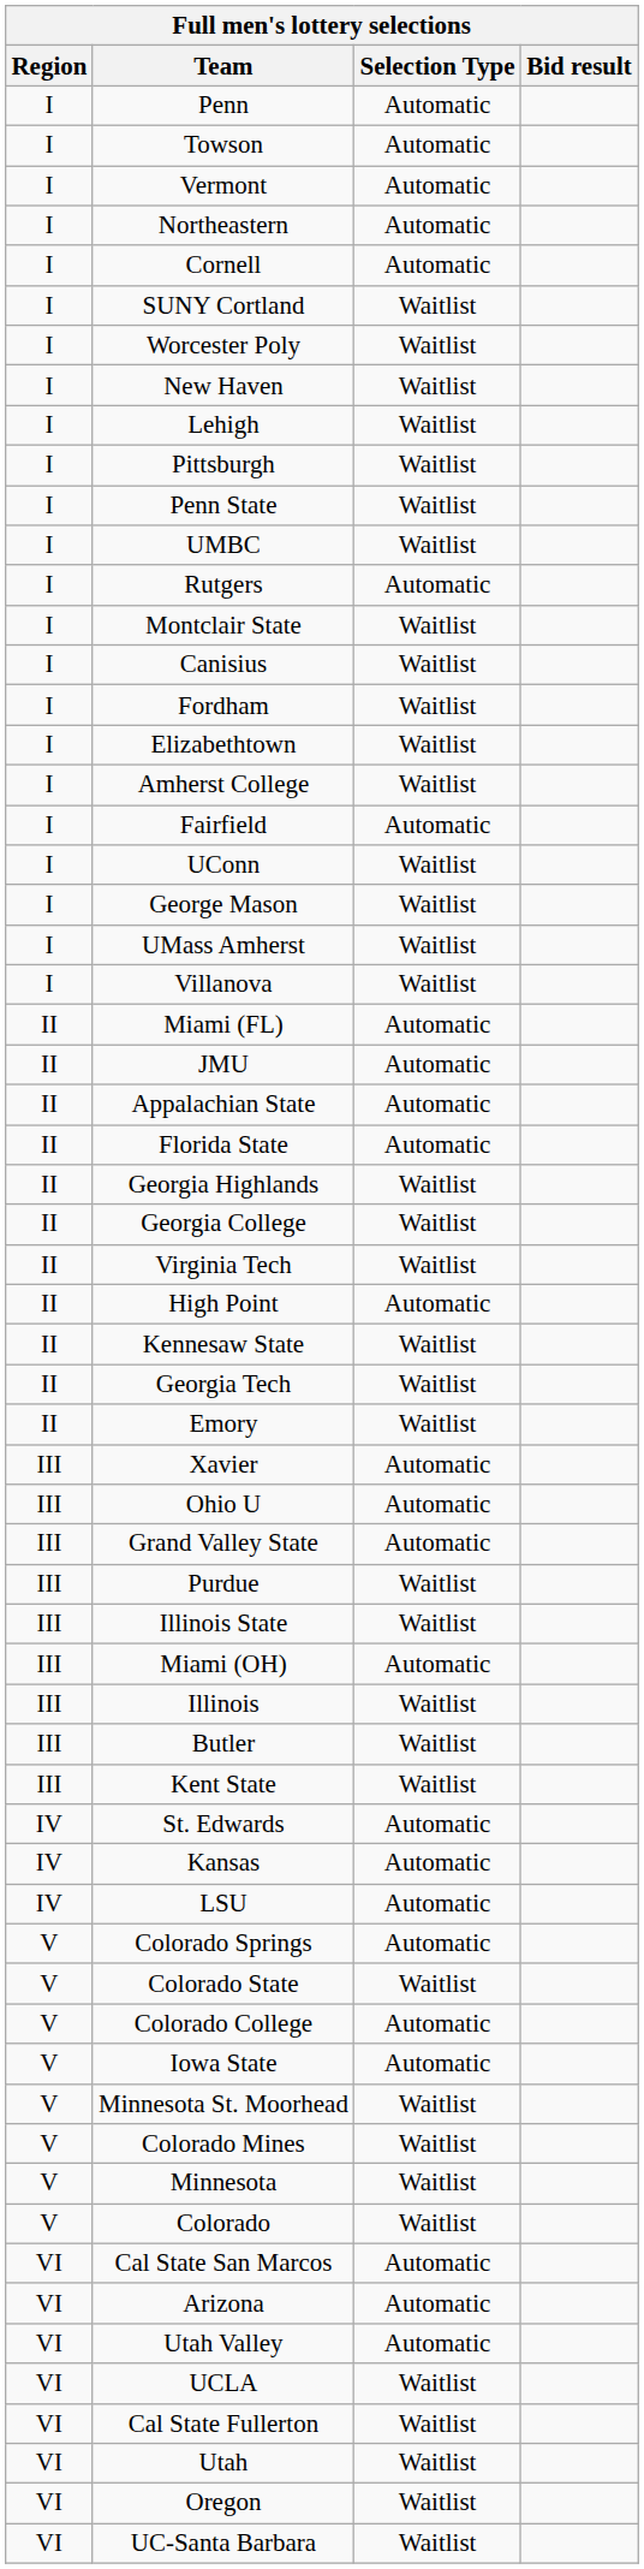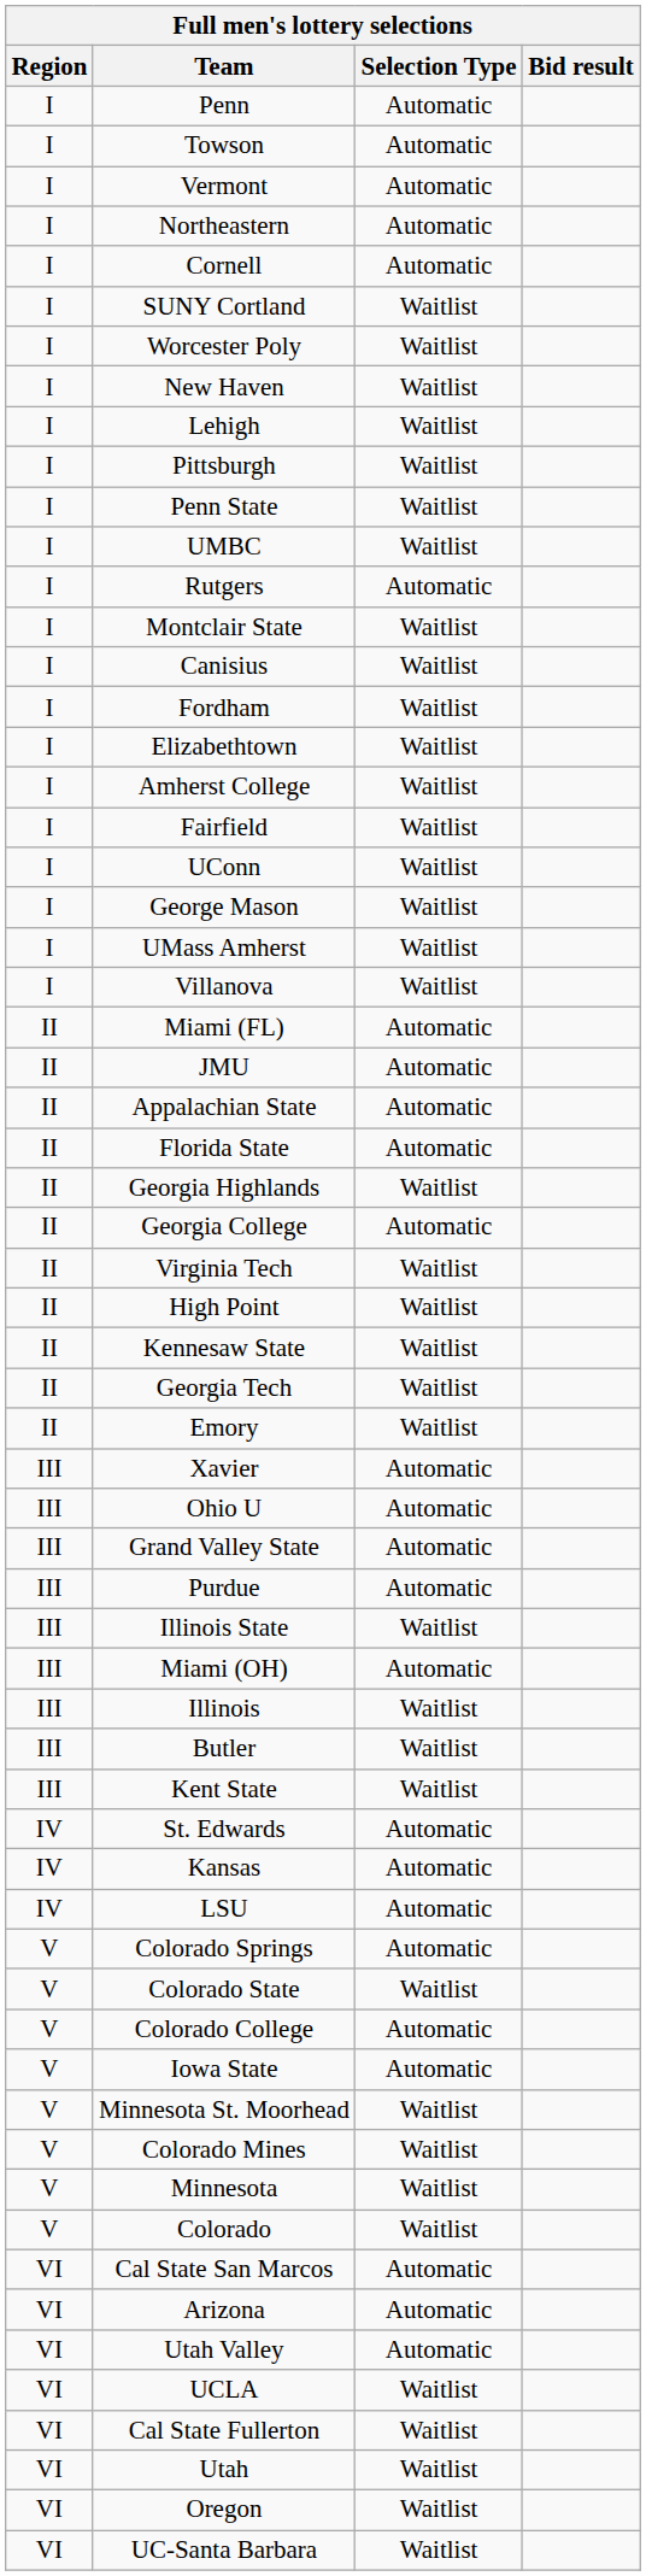Fairfield | Selection Type: Automatic -> Waitlist
Georgia College | Selection Type: Waitlist -> Automatic
High Point | Selection Type: Automatic -> Waitlist
Purdue | Selection Type: Waitlist -> Automatic
